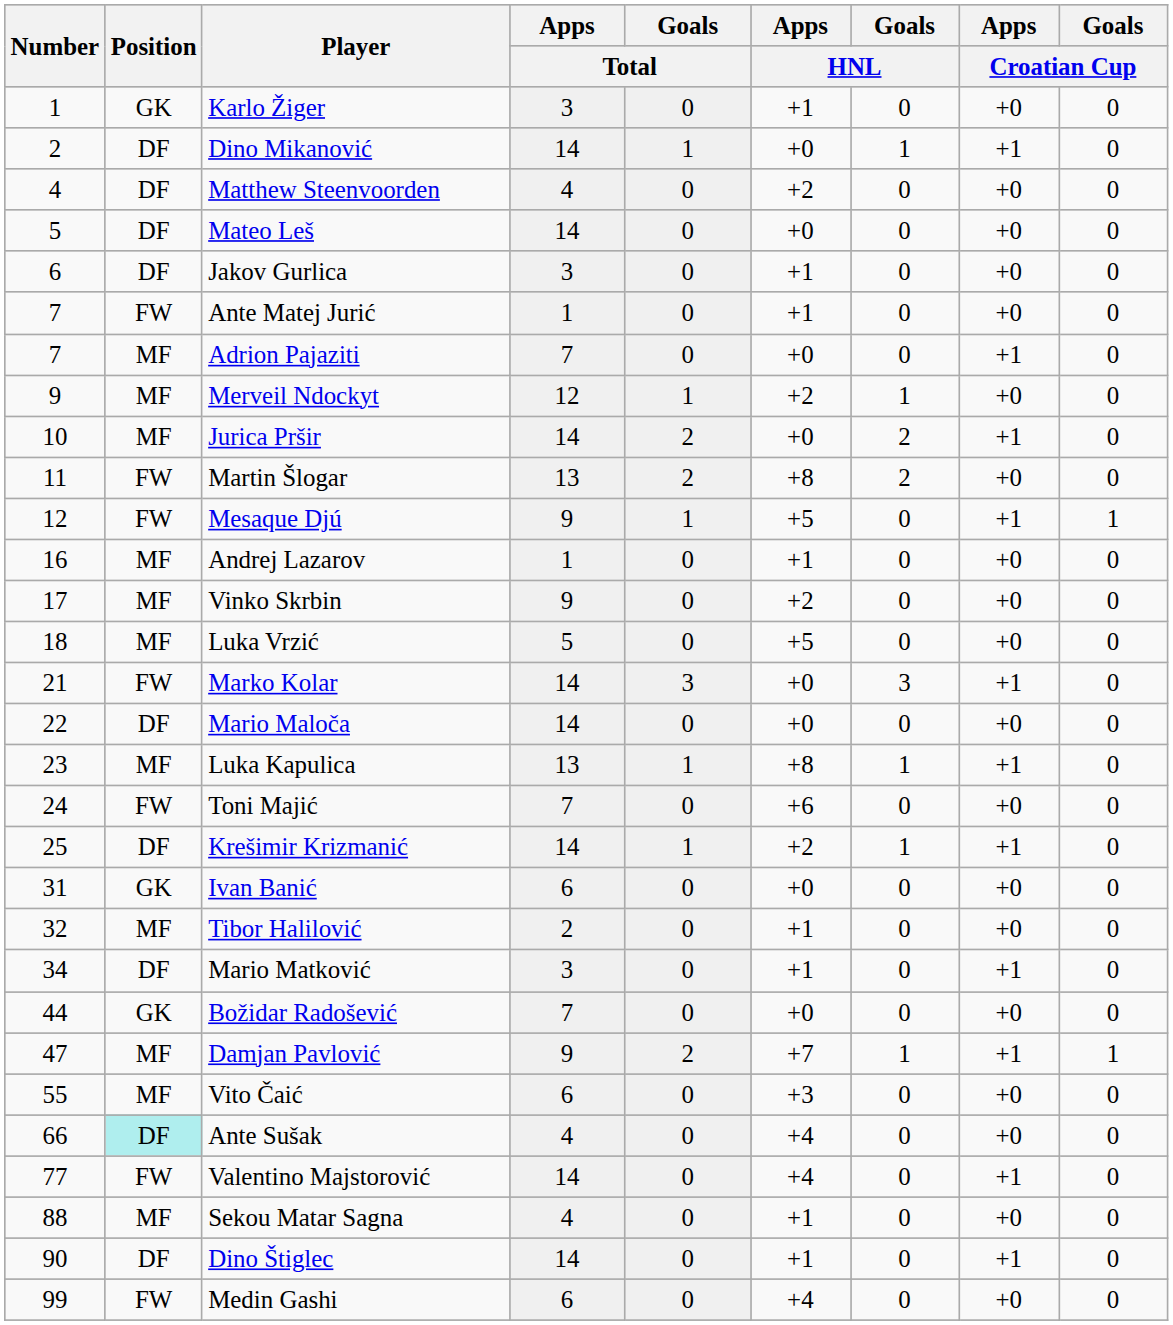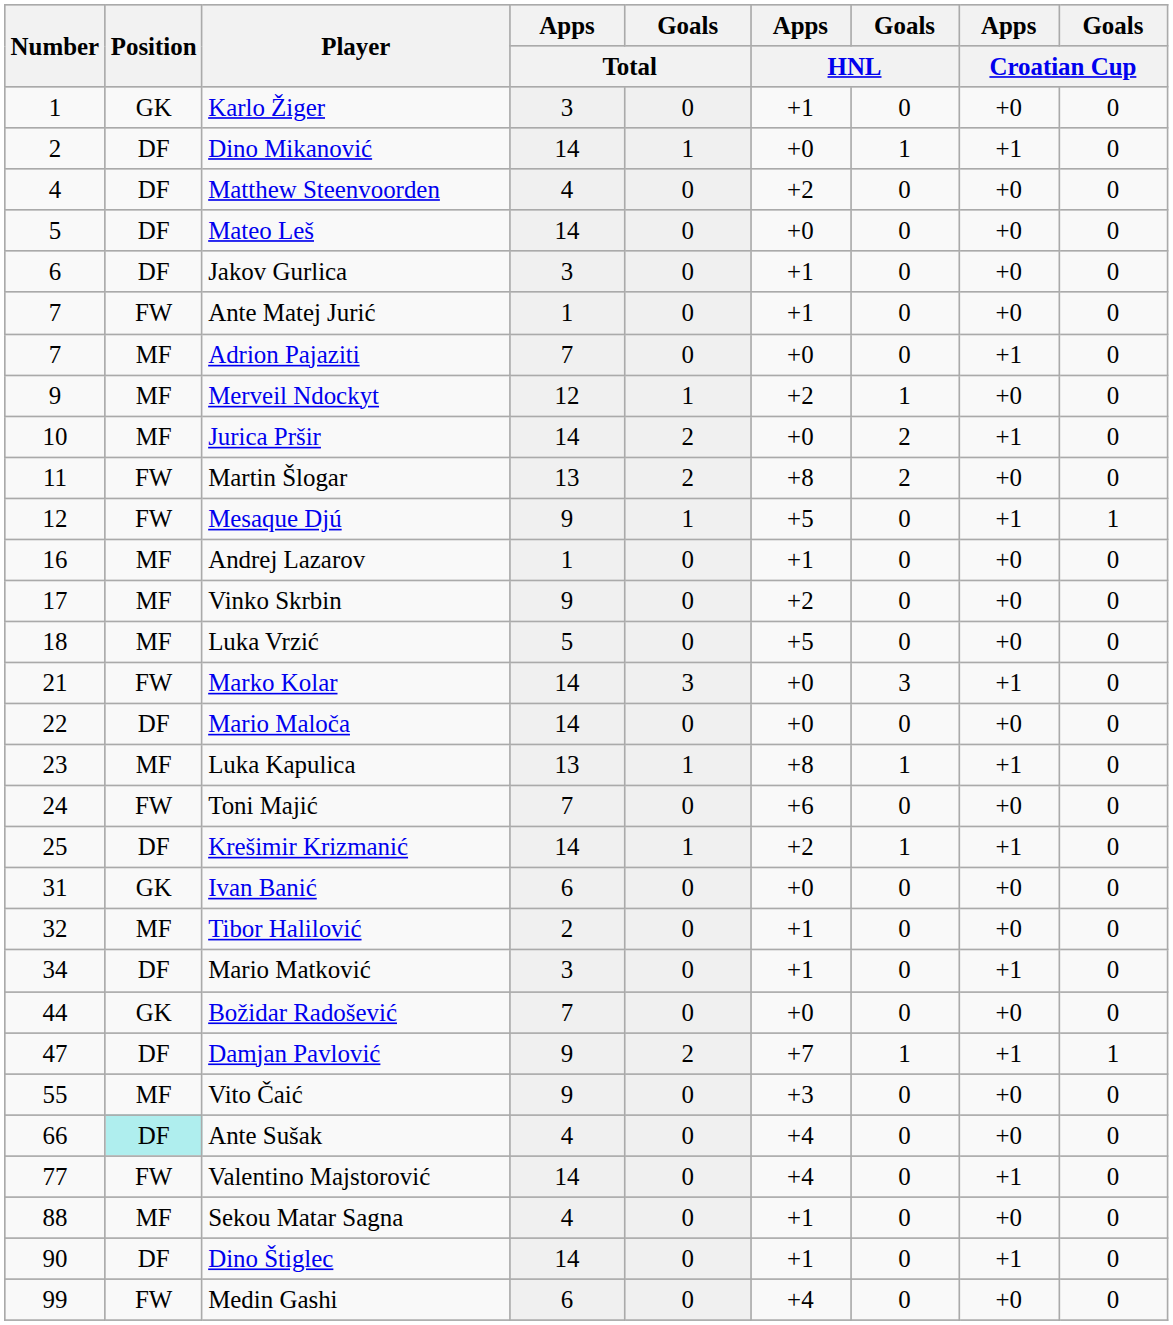Damjan Pavlović | Position: MF -> DF
Vito Čaić | Apps / Total: 6 -> 9
